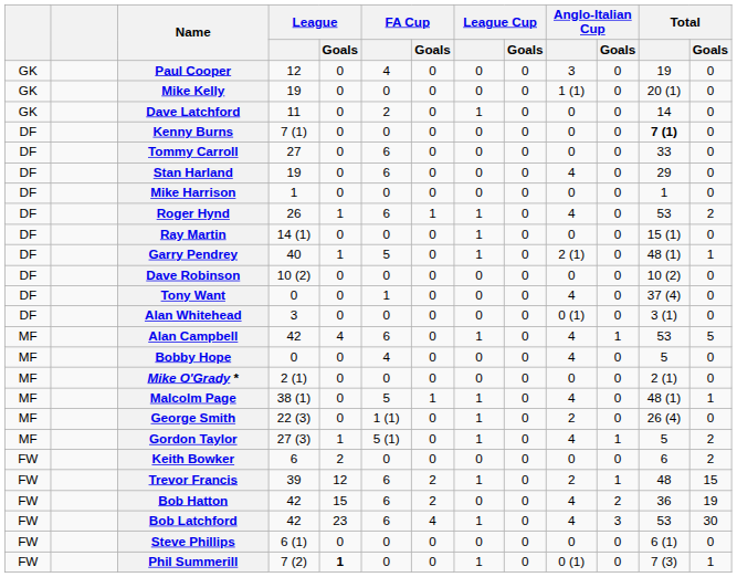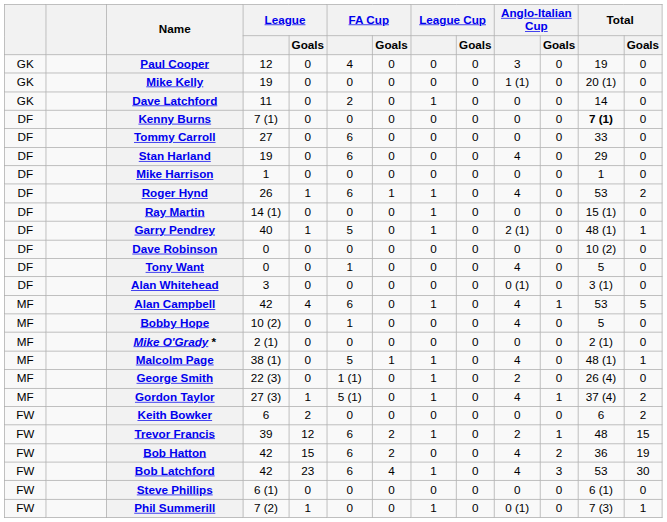Dave Robinson | League: 10 (2) -> 0
Tony Want | Total: 37 (4) -> 5
Bobby Hope | League: 0 -> 10 (2)
Bobby Hope | FA Cup: 4 -> 1
Gordon Taylor | Total: 5 -> 37 (4)
Phil Summerill | League / Goals: bold -> normal
